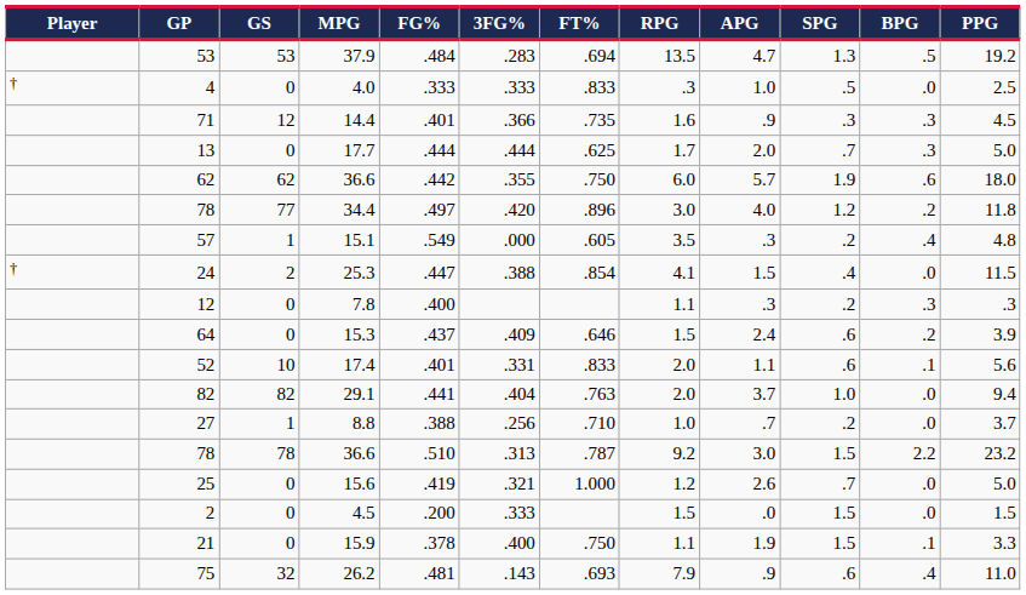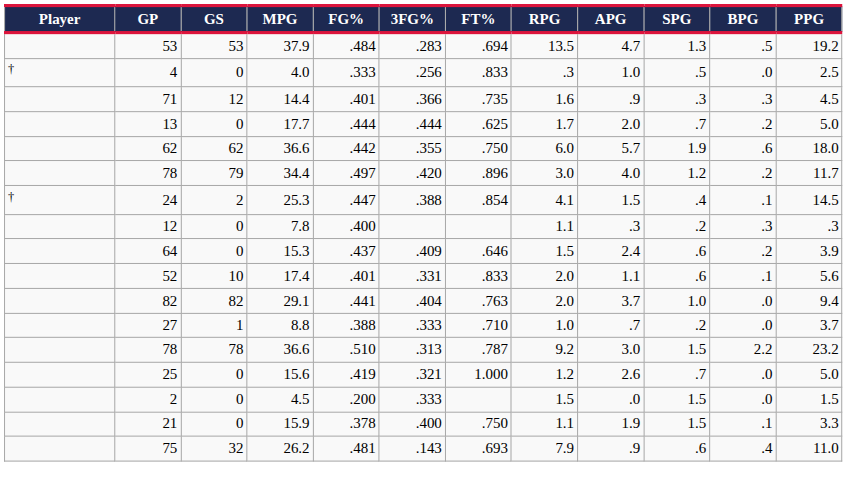4 | 3FG%: .333 -> .256
13 | BPG: .3 -> .2
78 / 34.4 | GS: 77 -> 79
78 / 34.4 | PPG: 11.8 -> 11.7
- row: 57 | 1 | 15.1 | .549 | .000 | .605 | 3.5 | .3 | .2 | .4 | 4.8
24 | BPG: .0 -> .1
24 | PPG: 11.5 -> 14.5
27 | 3FG%: .256 -> .333
